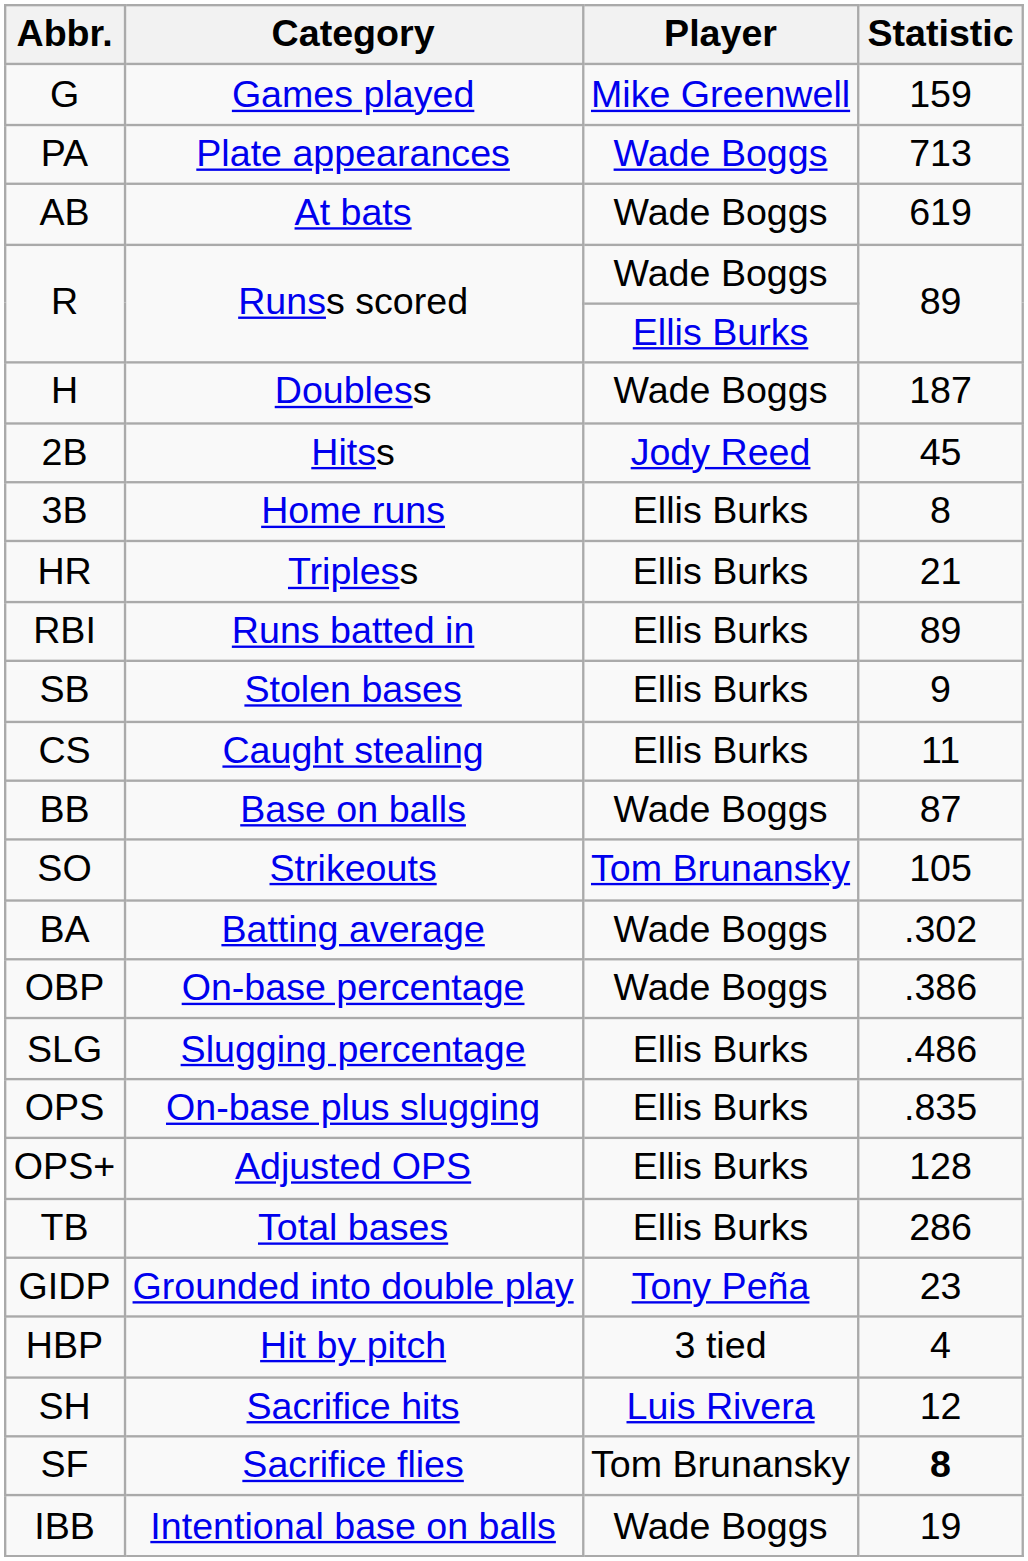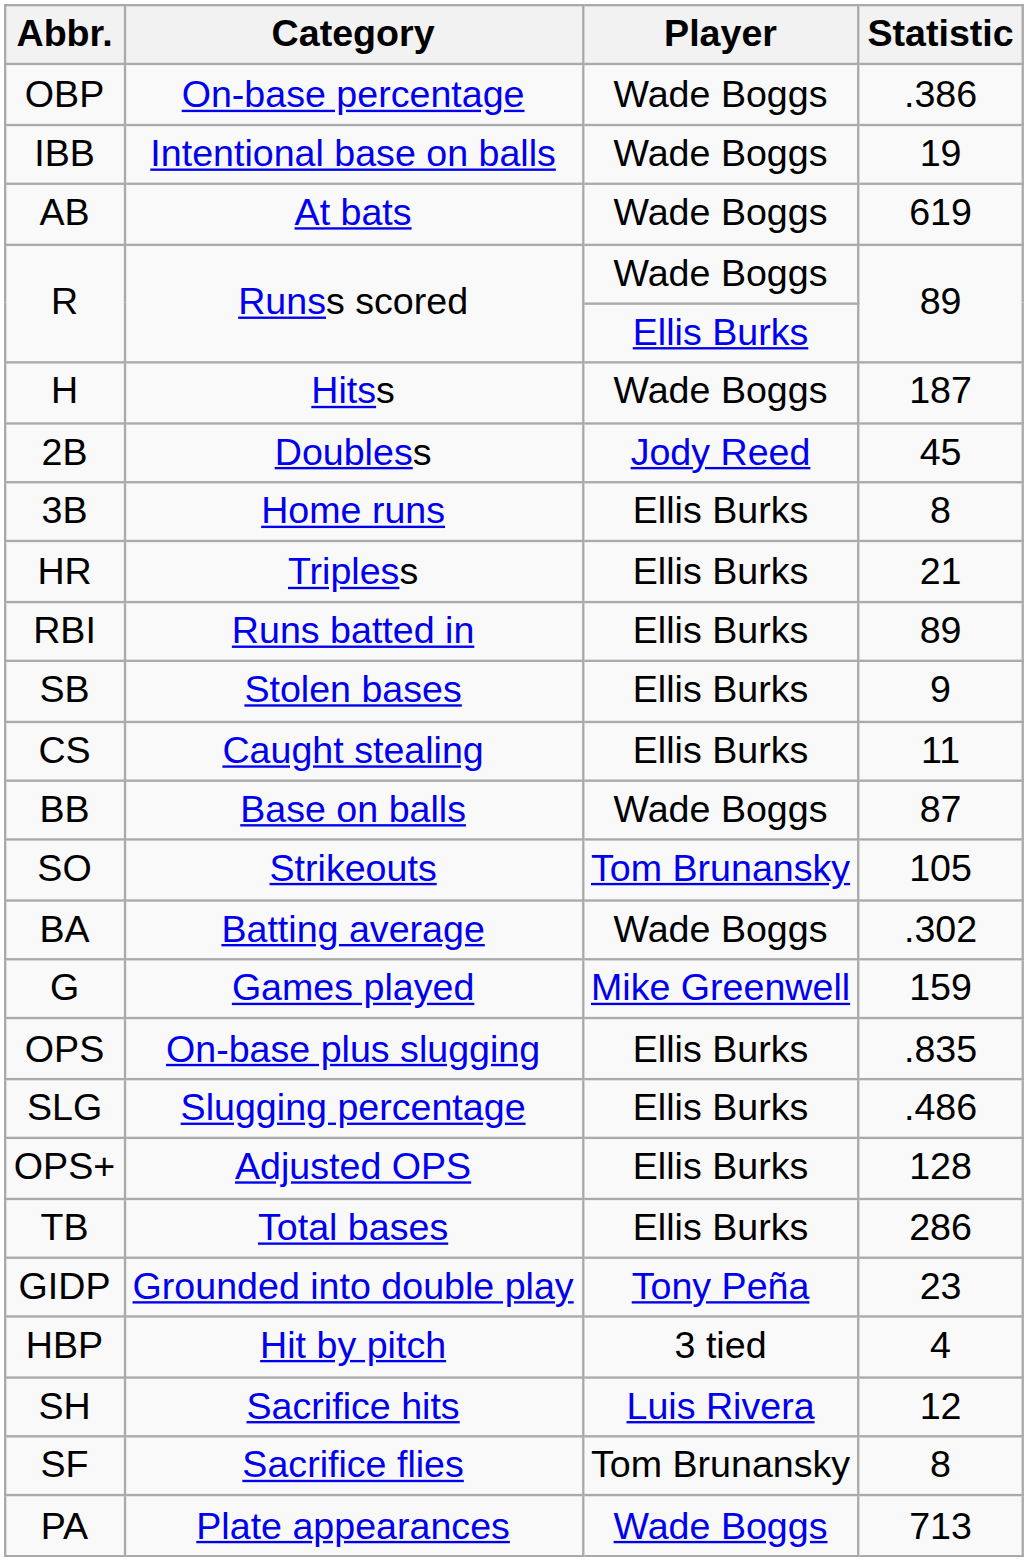rows swapped: G <-> OBP
rows swapped: PA <-> IBB
H | Category: Doubless -> Hitss
2B | Category: Hitss -> Doubless
rows swapped: SLG <-> OPS
SF | Statistic: bold -> normal
